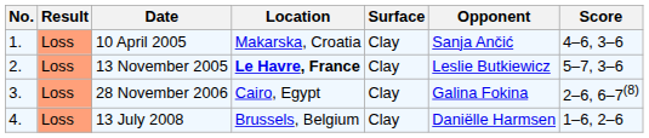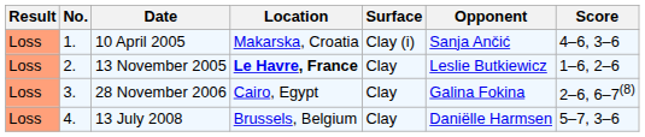columns swapped: Result <-> No.
10 April 2005 | Surface: Clay -> Clay (i)
13 November 2005 | Score: 5–7, 3–6 -> 1–6, 2–6
13 July 2008 | Score: 1–6, 2–6 -> 5–7, 3–6
